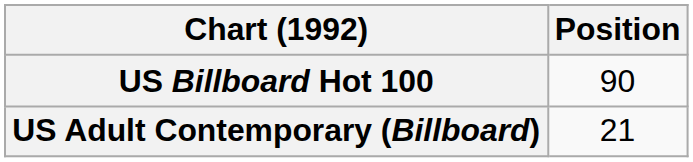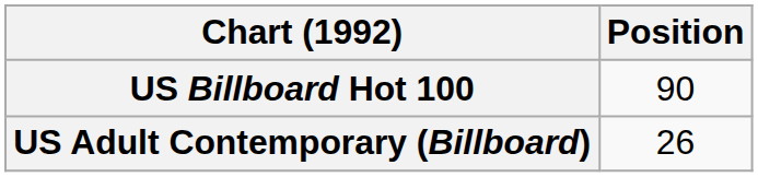US Adult Contemporary (Billboard) | Position: 21 -> 26
